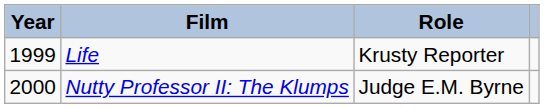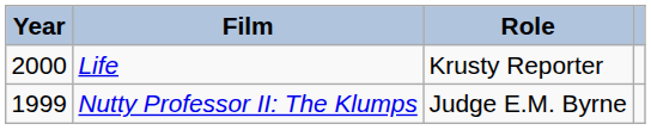Life | Year: 1999 -> 2000
Nutty Professor II: The Klumps | Year: 2000 -> 1999
